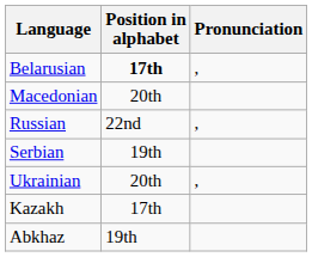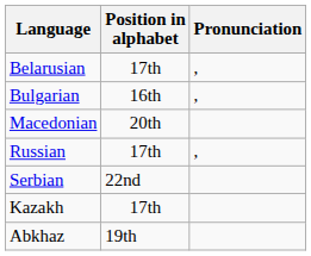Belarusian | Position in alphabet: bold -> normal
+ row: Bulgarian | 16th | ,
Russian | Position in alphabet: 22nd -> 17th
Serbian | Position in alphabet: 19th -> 22nd
- row: Ukrainian | 20th | ,
